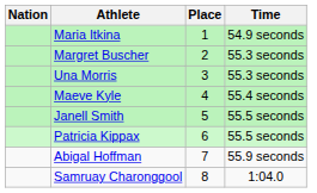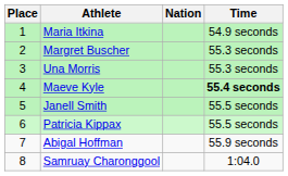columns swapped: Place <-> Nation
Maeve Kyle | Time: normal -> bold
